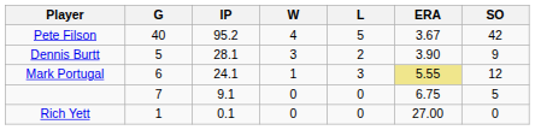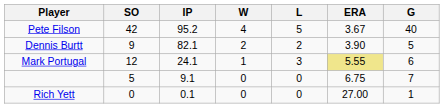columns swapped: G <-> SO
Dennis Burtt | IP: 28.1 -> 82.1
Dennis Burtt | W: 3 -> 2
